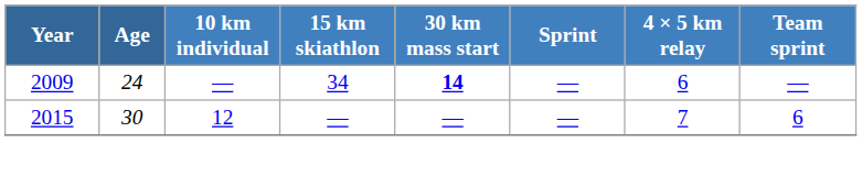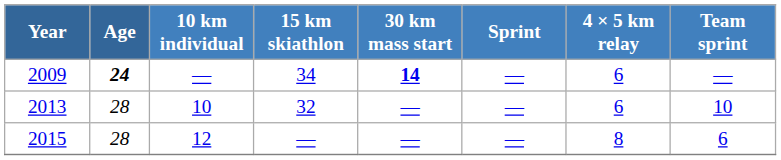2009 | Age: normal -> bold
+ row: 2013 | 28 | 10 | 32 | — | — | 6 | 10
2015 | Age: 30 -> 28
2015 | 4 × 5 km relay: 7 -> 8
